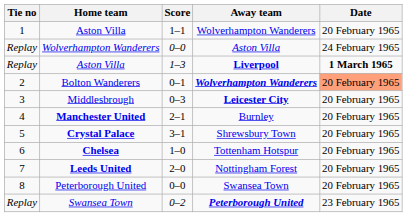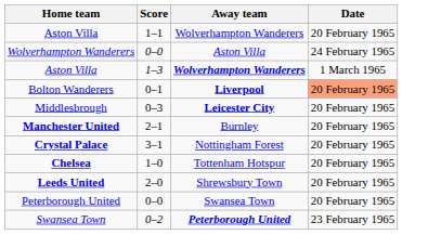- column: Tie no | 1 | Replay | Replay | 2 | 3 | 4 | 5 | 6 | 7 | 8 | Replay
Aston Villa / 1–3 | Away team: Liverpool -> Wolverhampton Wanderers
Aston Villa / 1–3 | Date: bold -> normal
Bolton Wanderers | Away team: Wolverhampton Wanderers -> Liverpool
Crystal Palace | Away team: Shrewsbury Town -> Nottingham Forest
Leeds United | Away team: Nottingham Forest -> Shrewsbury Town
